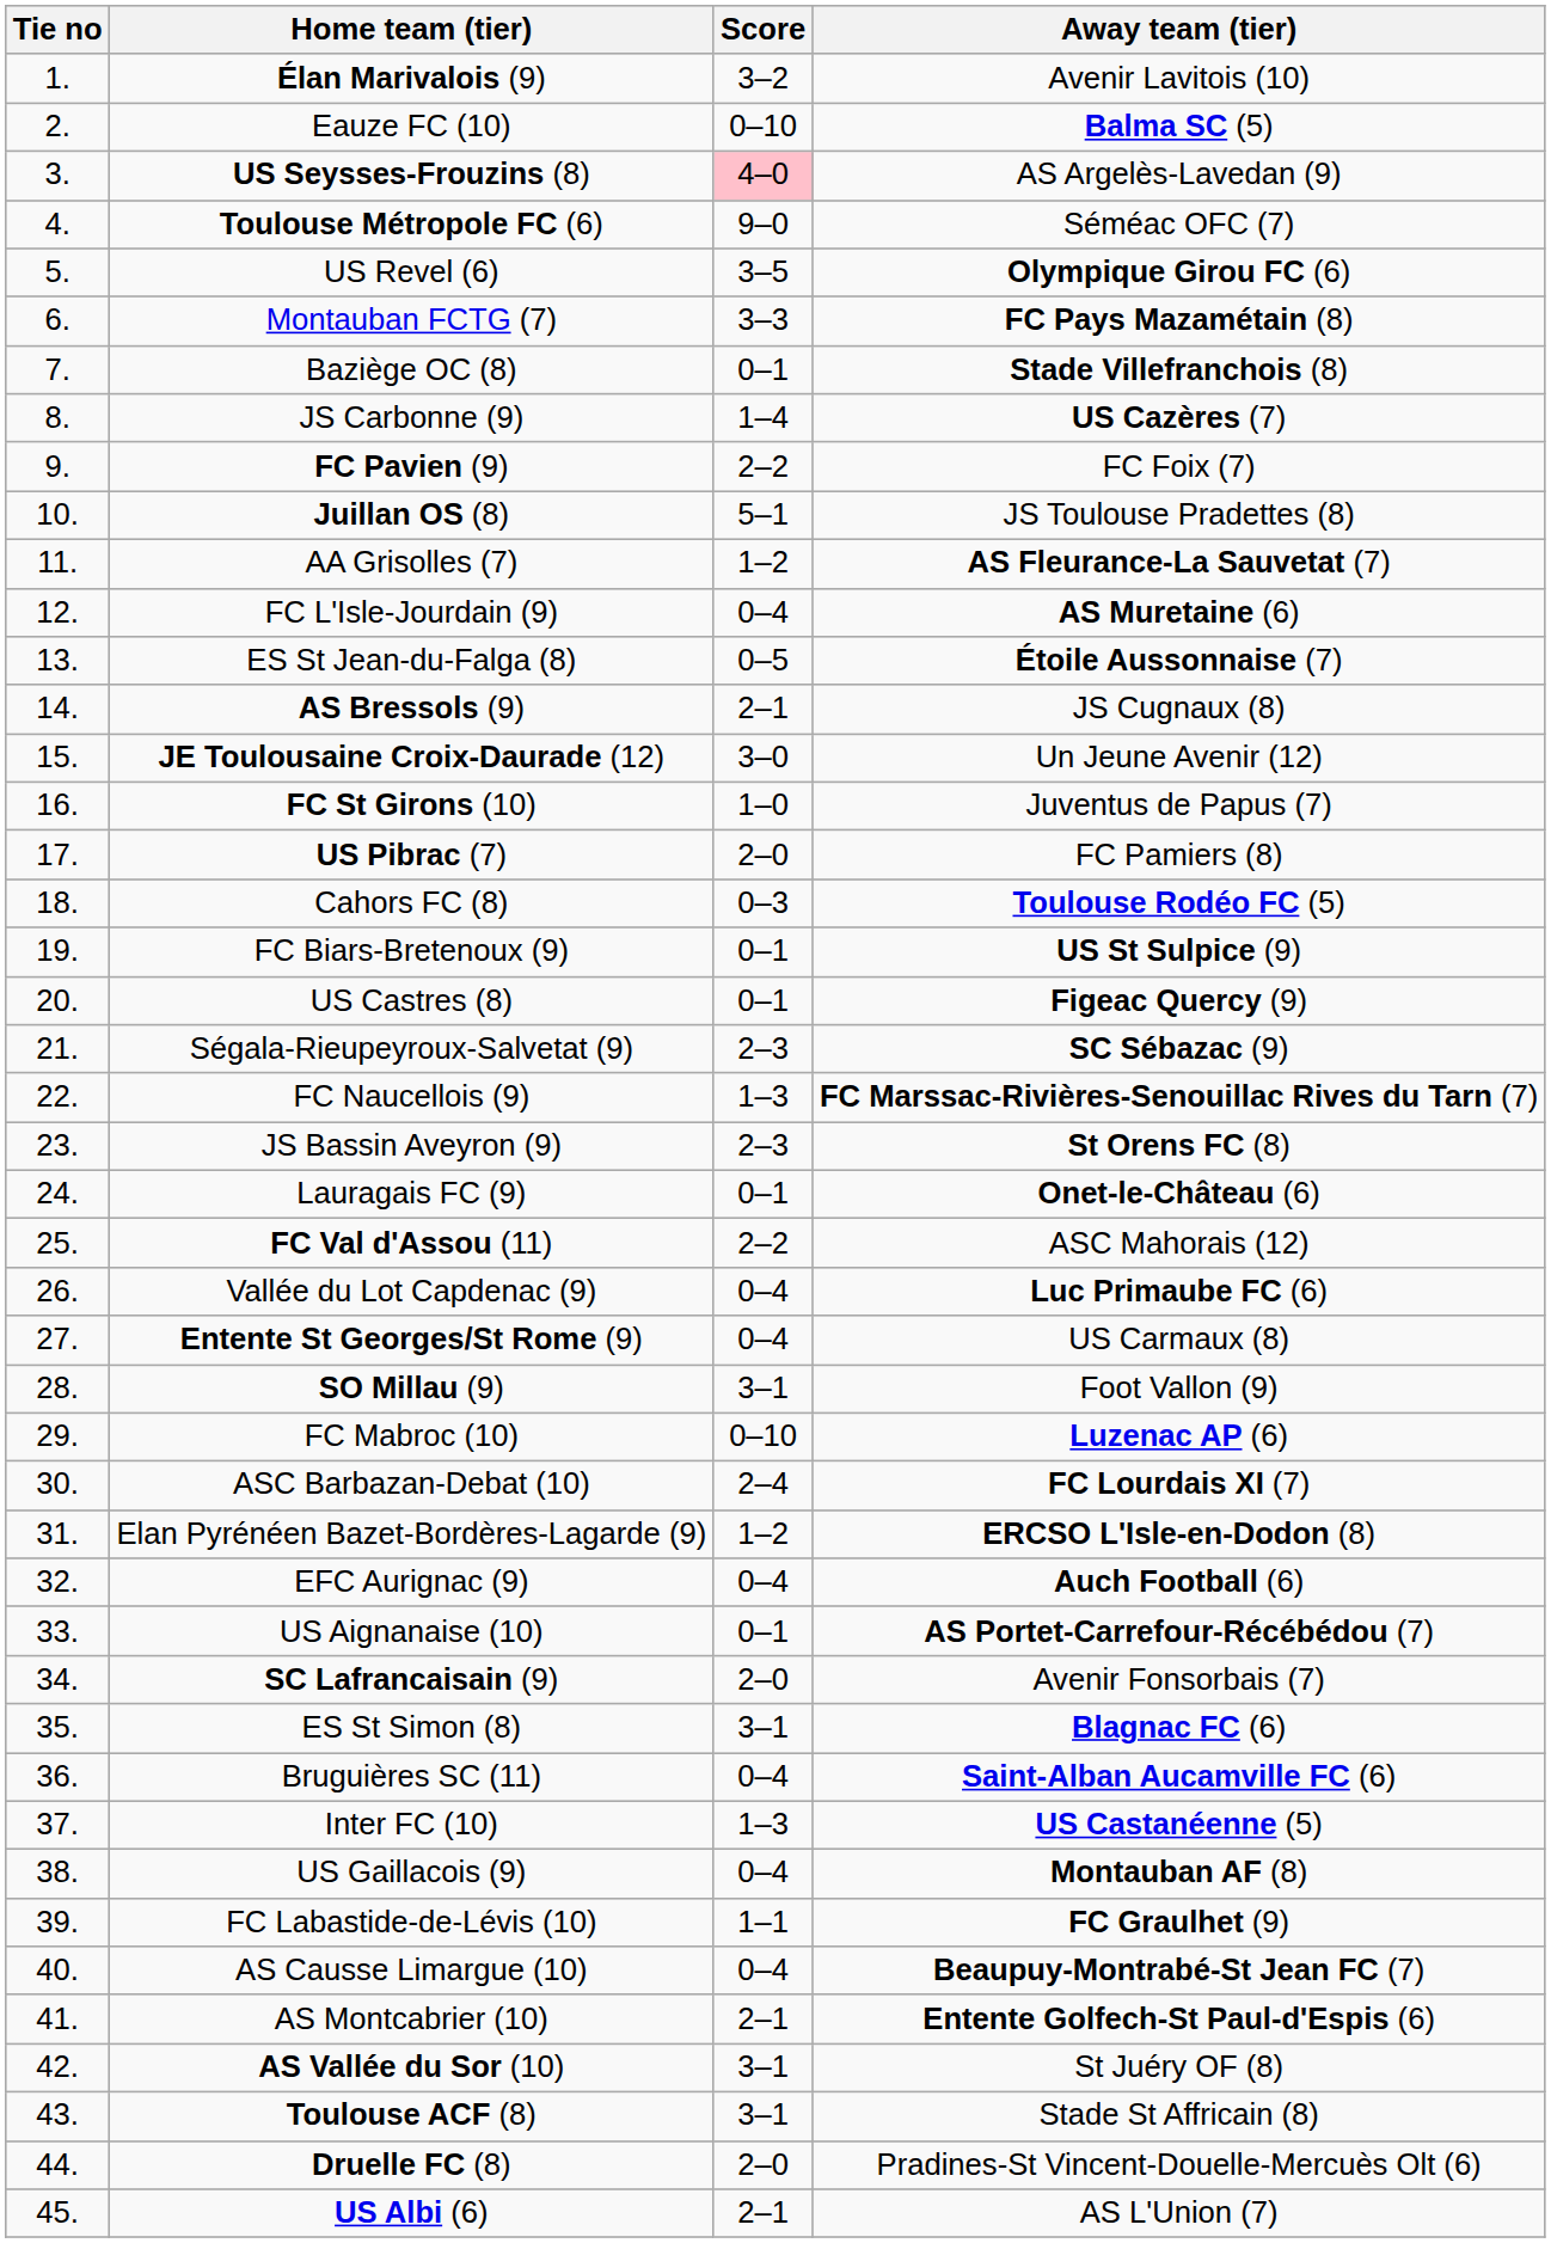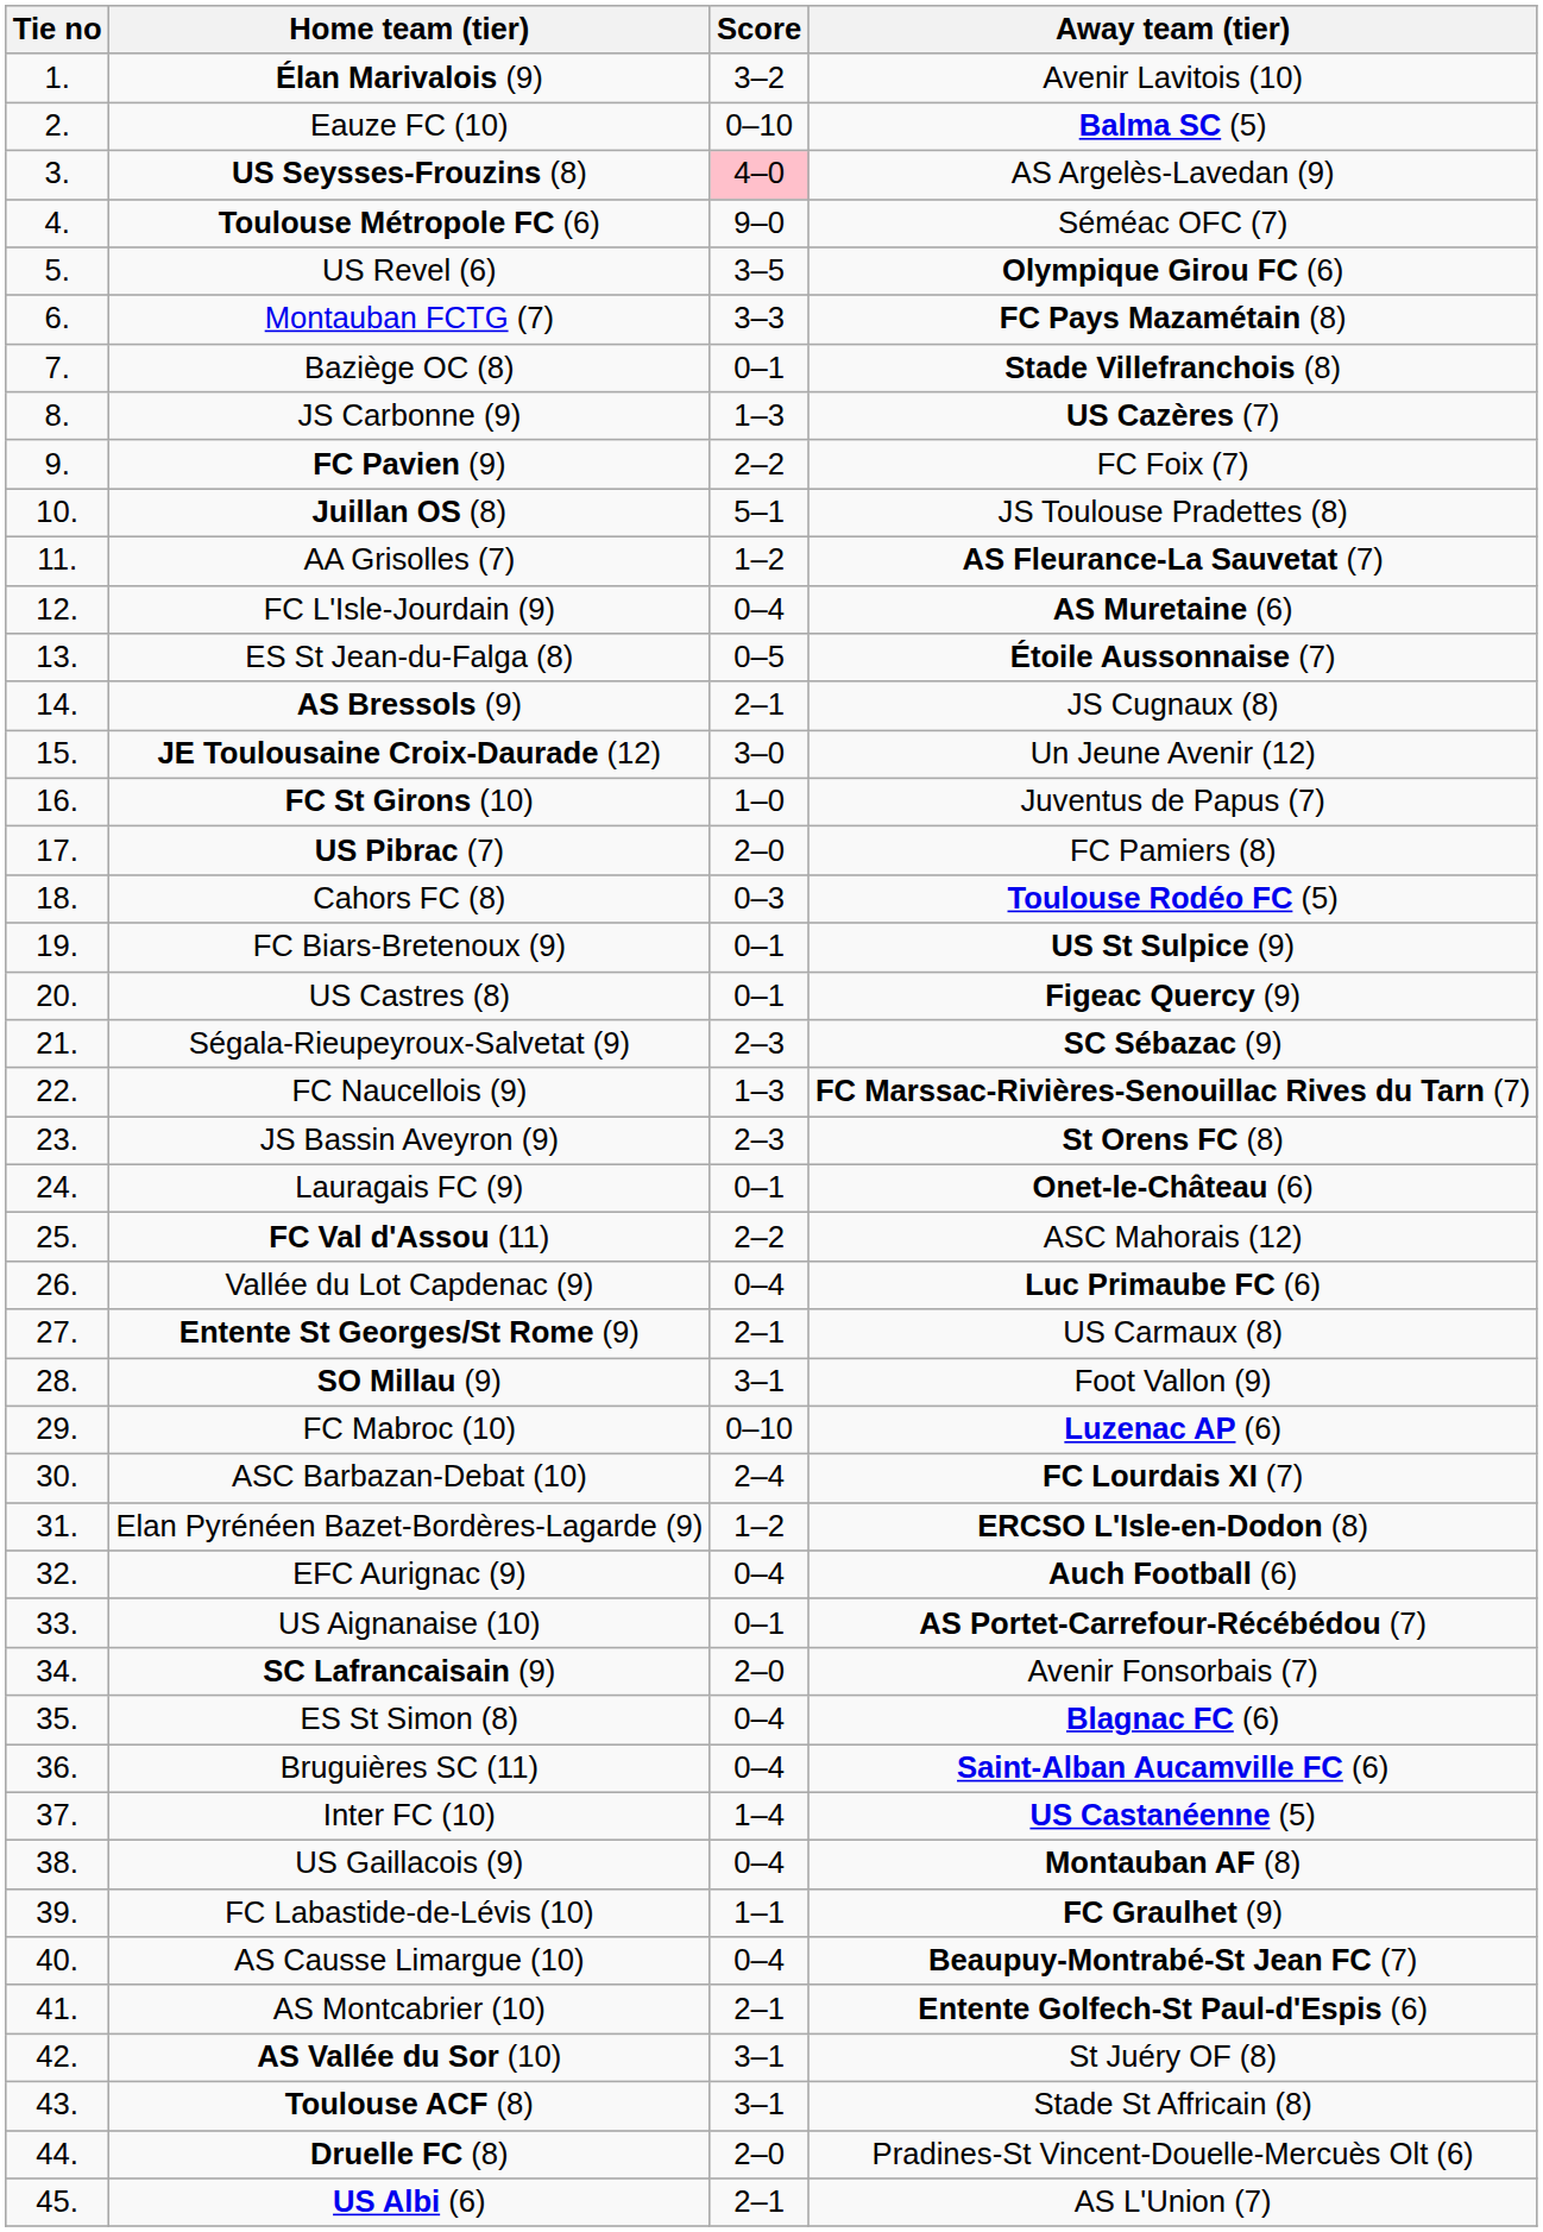JS Carbonne (9) | Score: 1–4 -> 1–3
Entente St Georges/St Rome (9) | Score: 0–4 -> 2–1
ES St Simon (8) | Score: 3–1 -> 0–4
Inter FC (10) | Score: 1–3 -> 1–4
